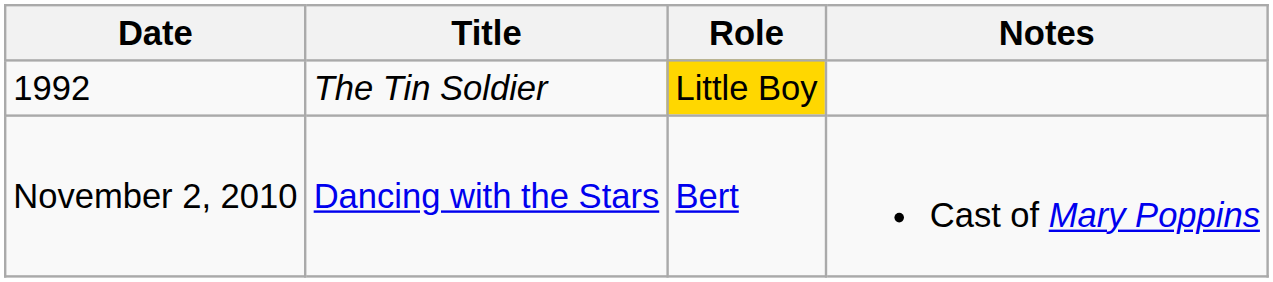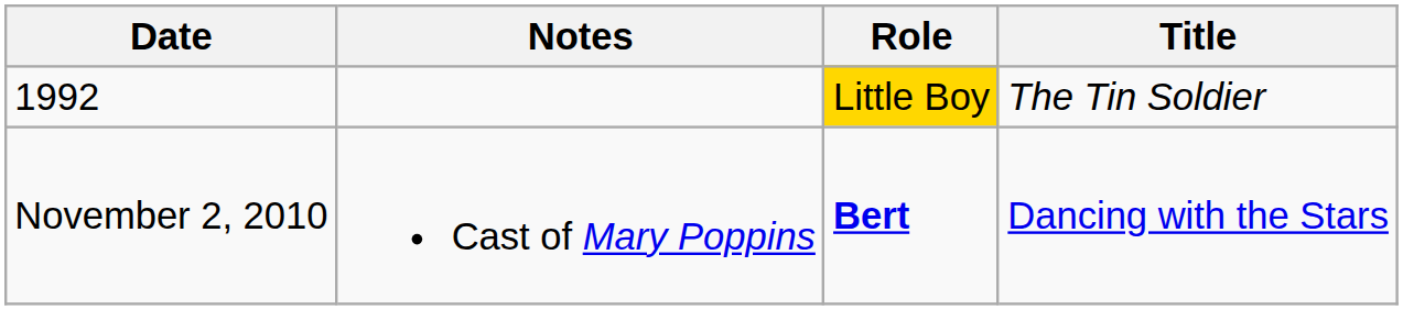columns swapped: Title <-> Notes
November 2, 2010 | Role: normal -> bold
